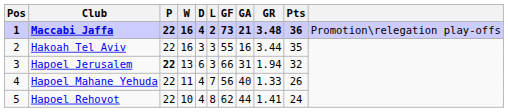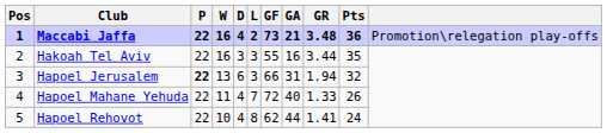Hapoel Mahane Yehuda | GF: 56 -> 72
